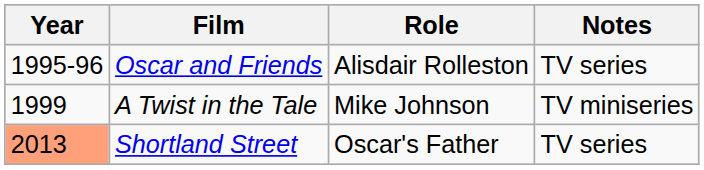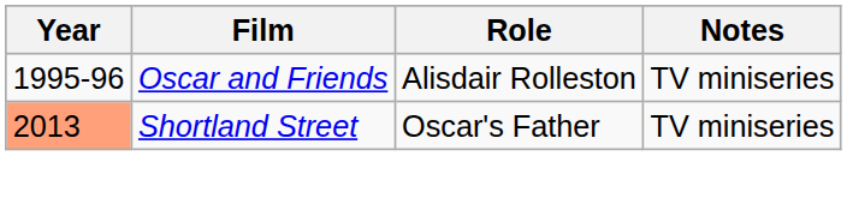Oscar and Friends | Notes: TV series -> TV miniseries
- row: 1999 | A Twist in the Tale | Mike Johnson | TV miniseries
Shortland Street | Notes: TV series -> TV miniseries
